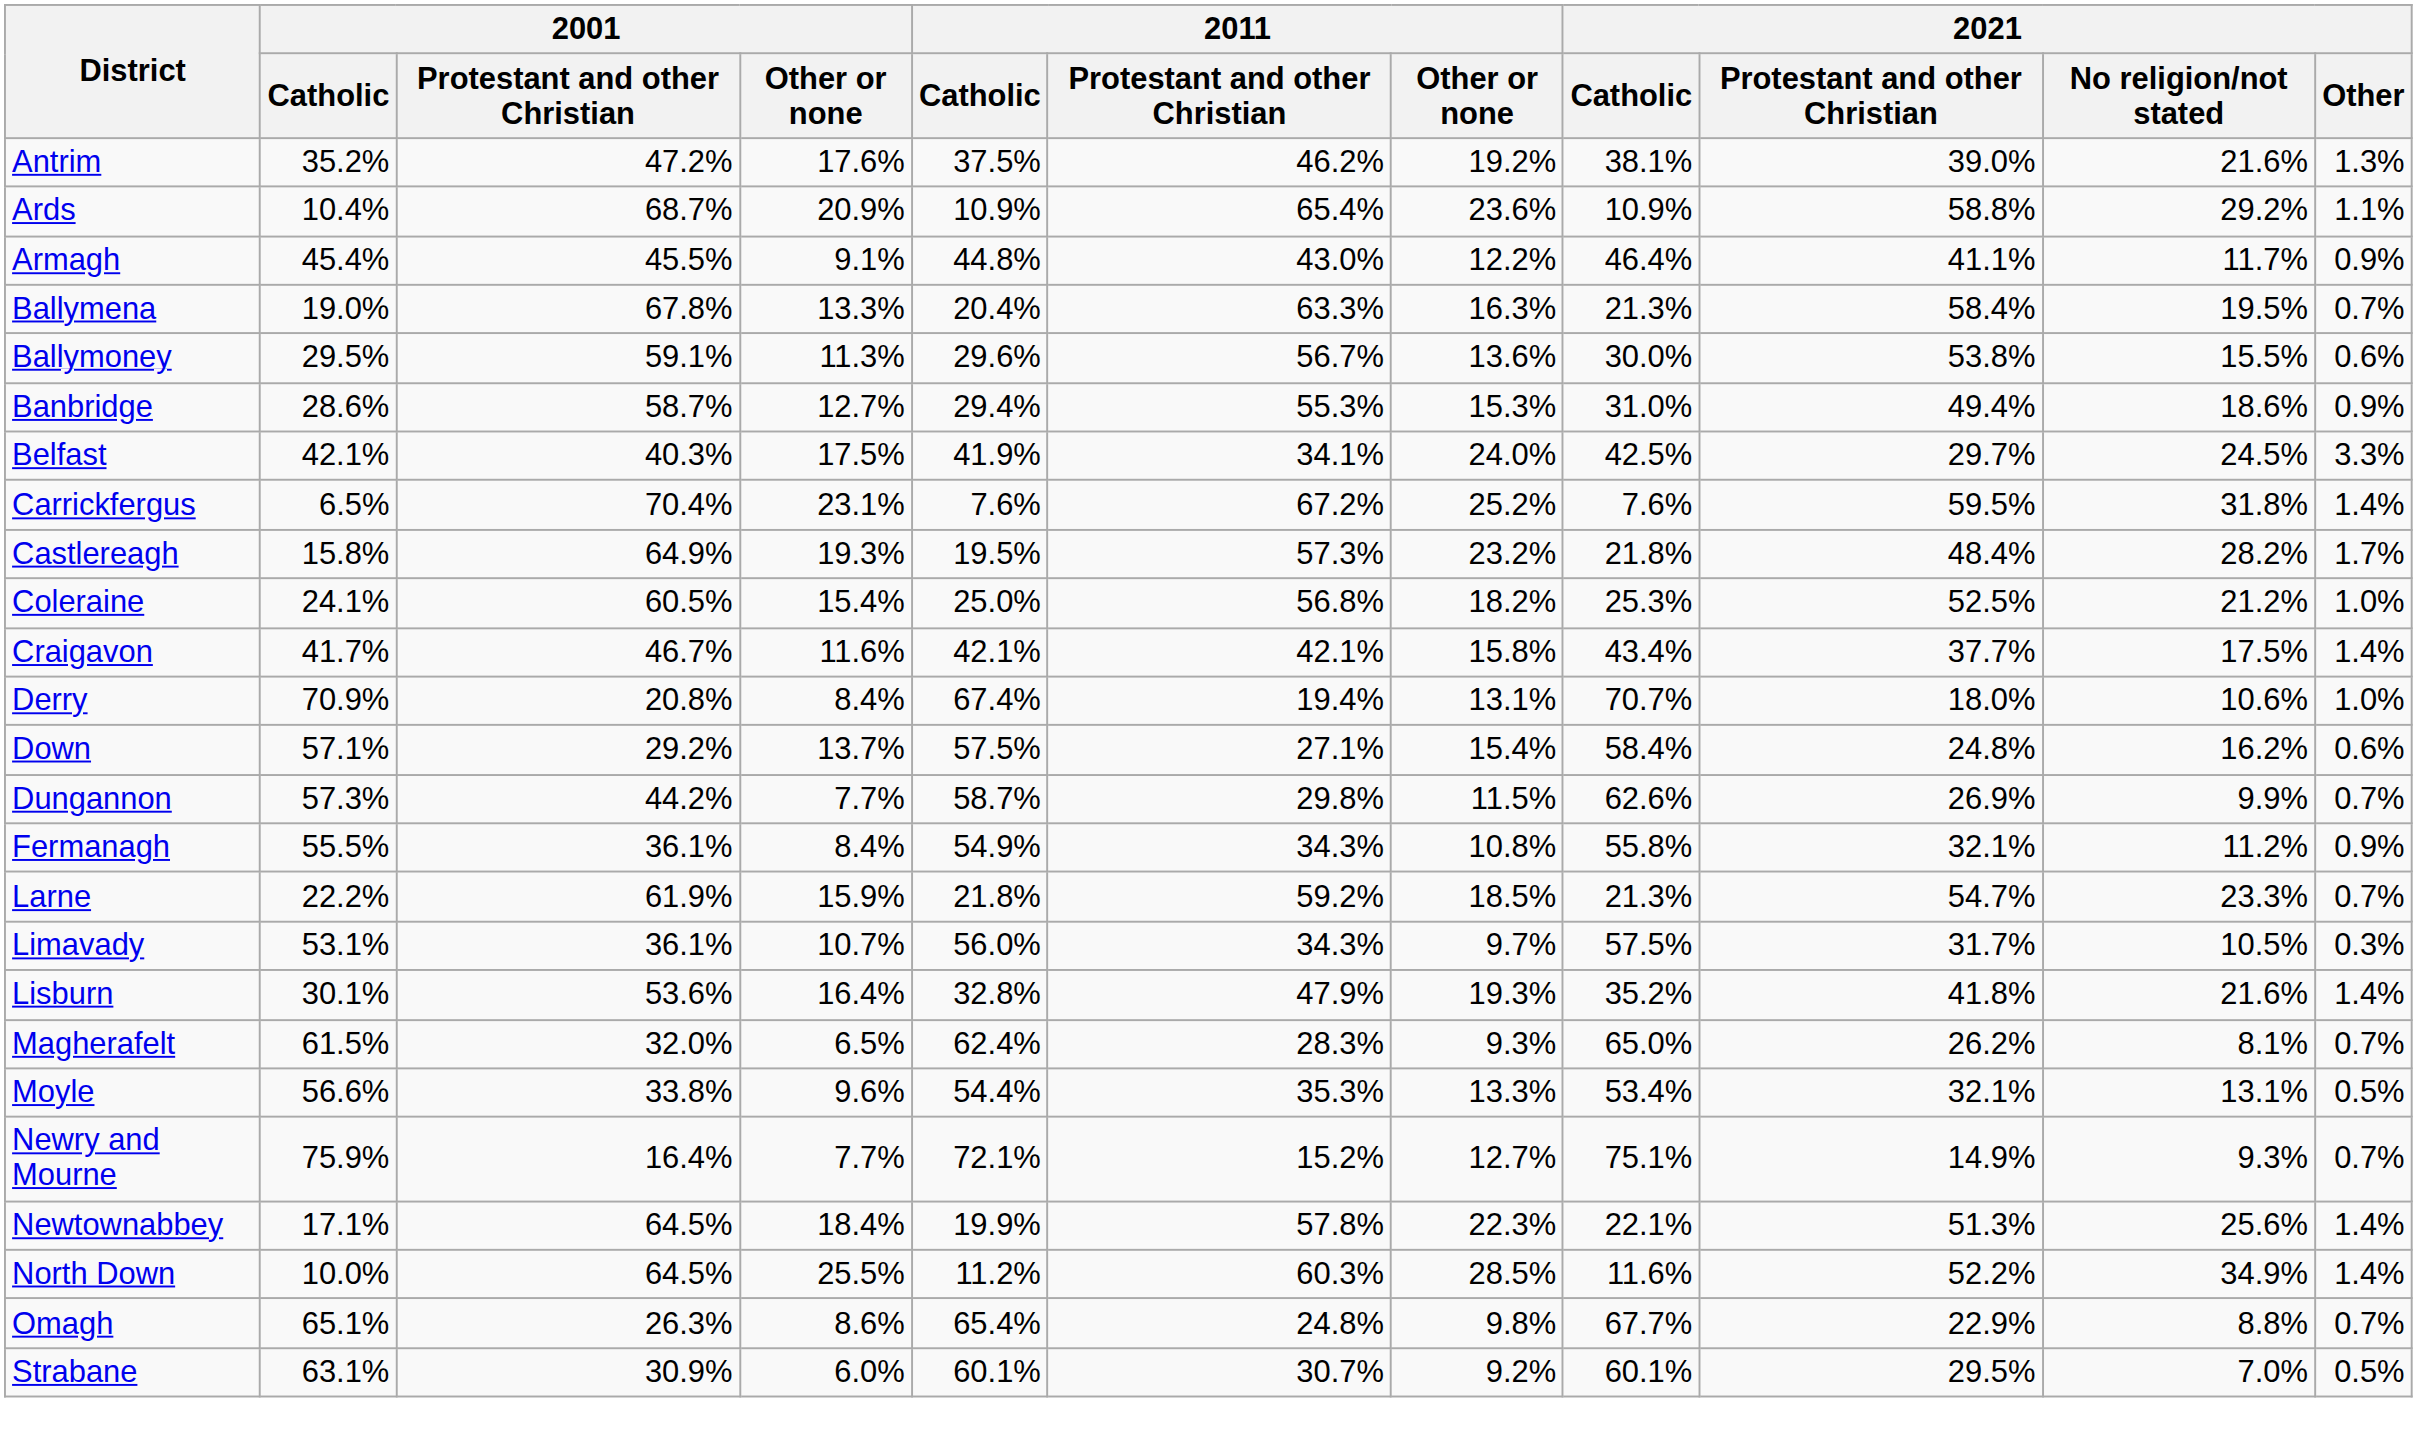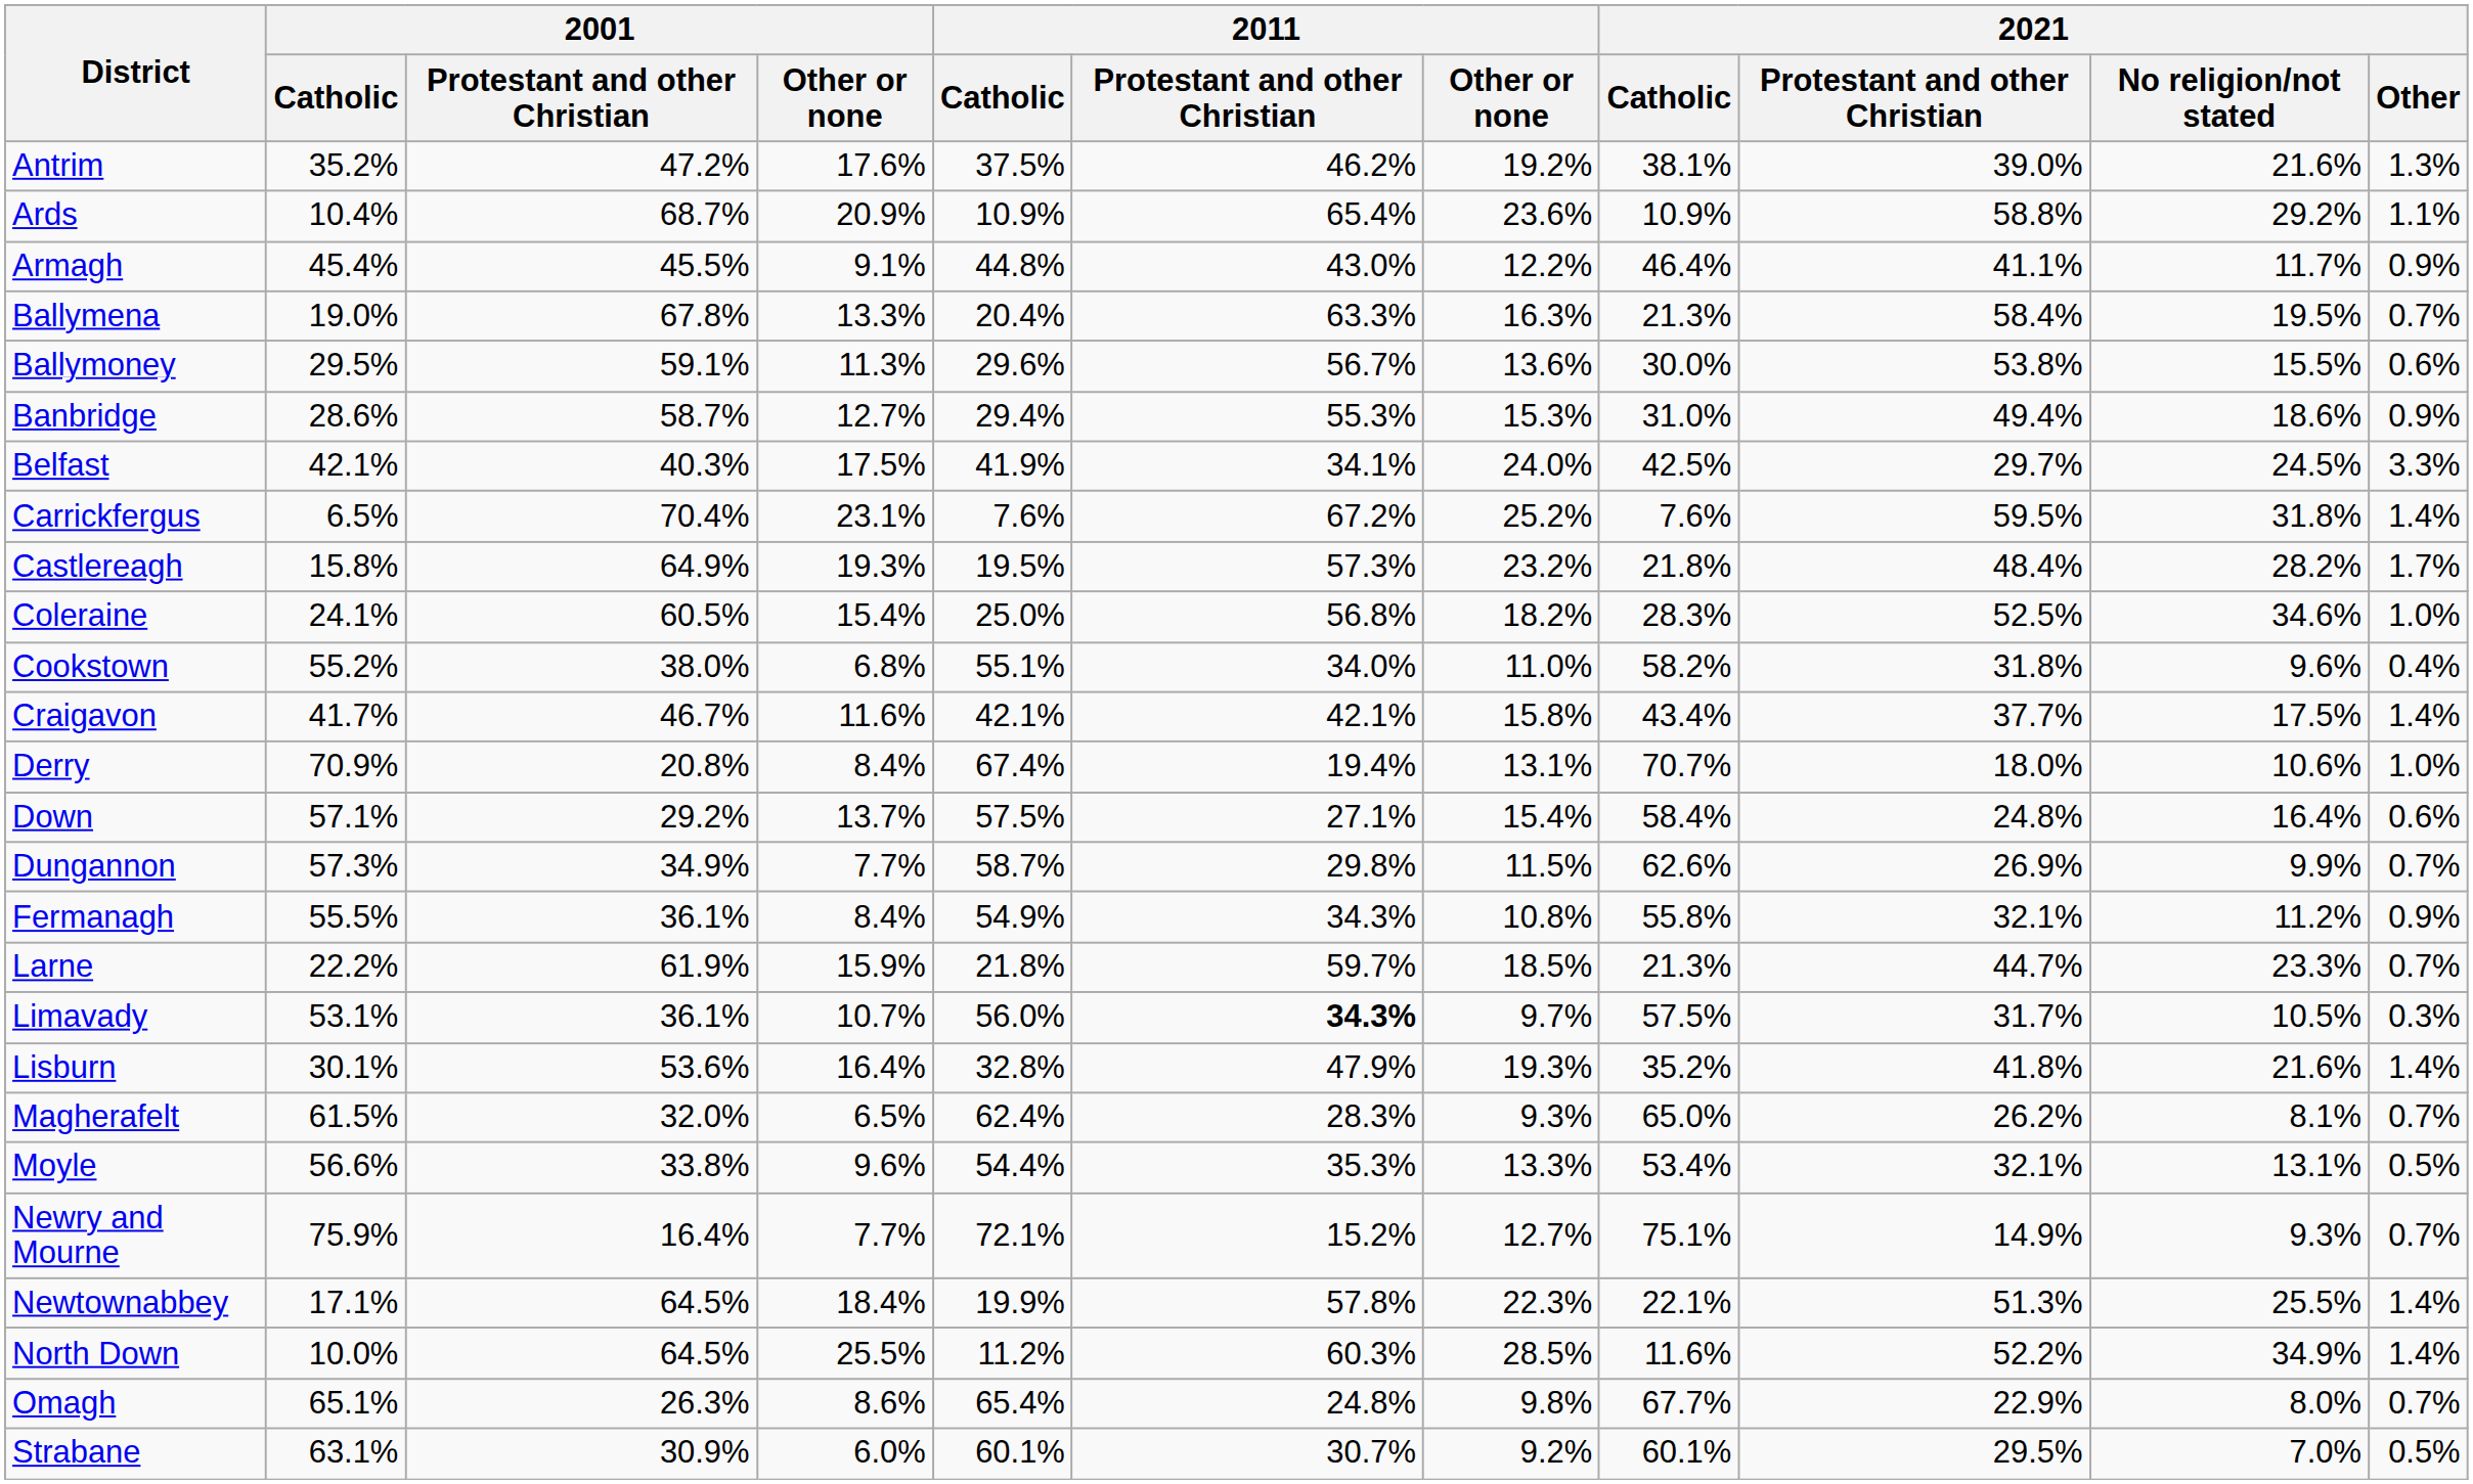Coleraine | 2021 / Catholic: 25.3% -> 28.3%
Coleraine | 2021 / No religion/not stated: 21.2% -> 34.6%
+ row: Cookstown | 55.2% | 38.0% | 6.8% | 55.1% | 34.0% | 11.0% | 58.2% | 31.8% | 9.6% | 0.4%
Down | 2021 / No religion/not stated: 16.2% -> 16.4%
Dungannon | 2001 / Protestant and other Christian: 44.2% -> 34.9%
Larne | 2011 / Protestant and other Christian: 59.2% -> 59.7%
Larne | 2021 / Protestant and other Christian: 54.7% -> 44.7%
Limavady | 2011 / Protestant and other Christian: normal -> bold
Newtownabbey | 2021 / No religion/not stated: 25.6% -> 25.5%
Omagh | 2021 / No religion/not stated: 8.8% -> 8.0%
